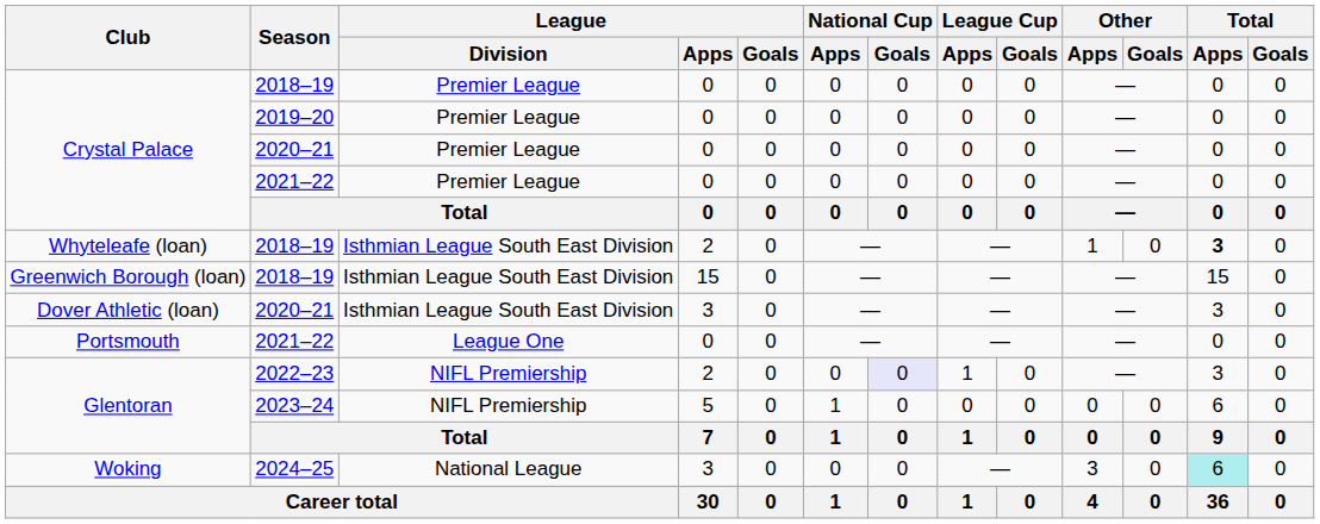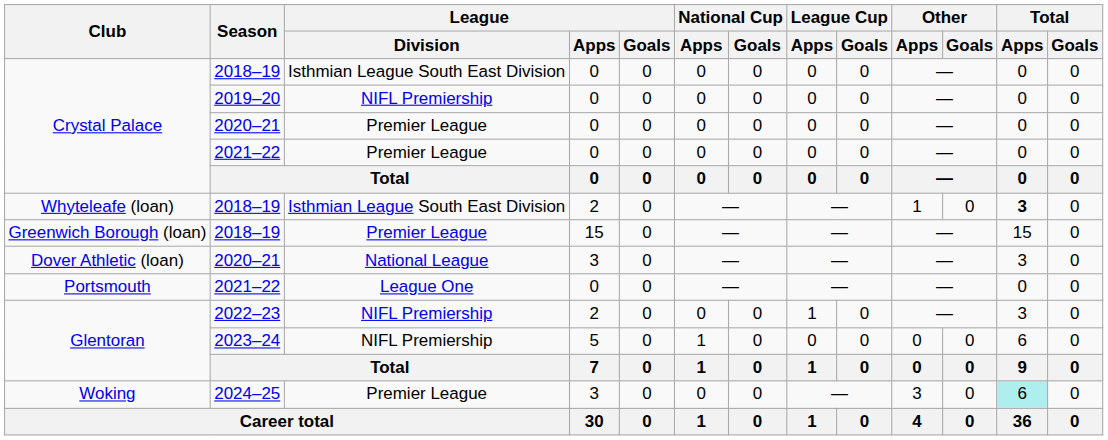Crystal Palace / 2018–19 | League / Division: Premier League -> Isthmian League South East Division
Crystal Palace / 2019–20 | League / Division: Premier League -> NIFL Premiership
Greenwich Borough (loan) | League / Division: Isthmian League South East Division -> Premier League
Dover Athletic (loan) | League / Division: Isthmian League South East Division -> National League
Glentoran / 2022–23 | National Cup / Goals: lavender background -> no background
Woking | League / Division: National League -> Premier League
